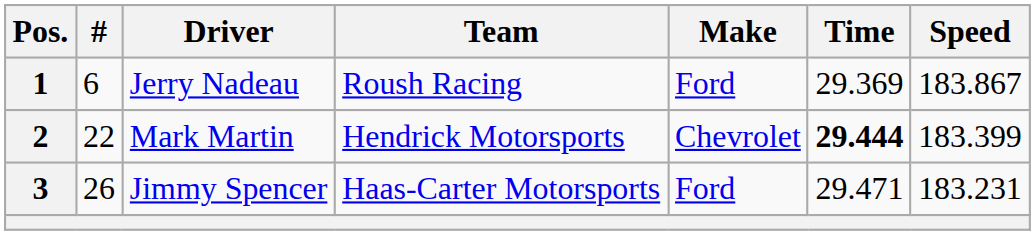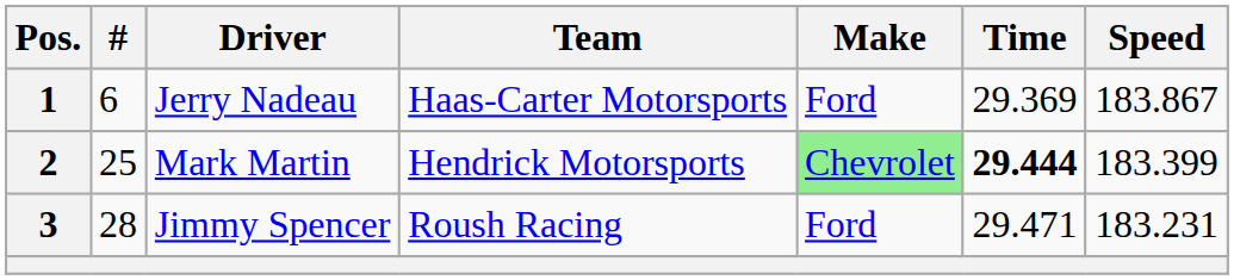1 | Team: Roush Racing -> Haas-Carter Motorsports
2 | #: 22 -> 25
2 | Make: no background -> lightgreen background
3 | #: 26 -> 28
3 | Team: Haas-Carter Motorsports -> Roush Racing
